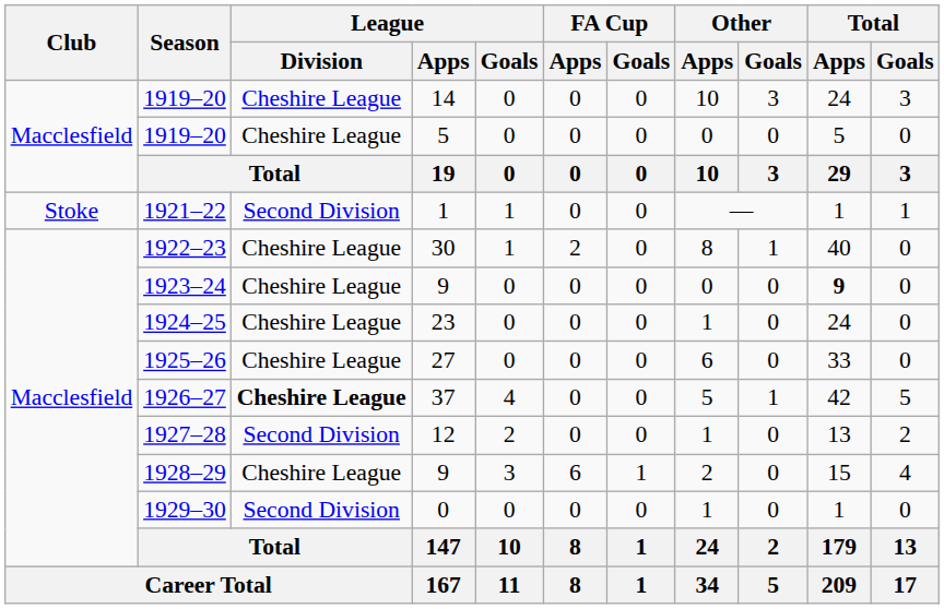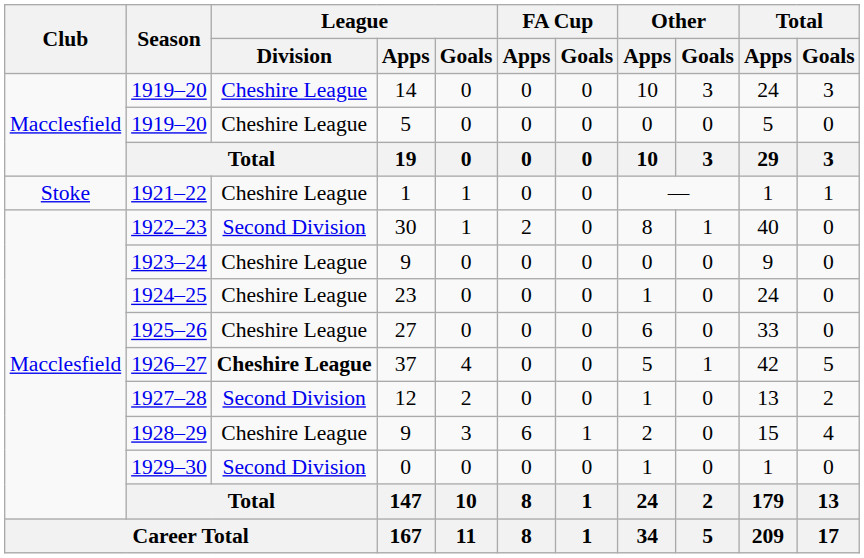1921–22 | League / Division: Second Division -> Cheshire League
1922–23 | League / Division: Cheshire League -> Second Division
1923–24 | Total / Apps: bold -> normal
